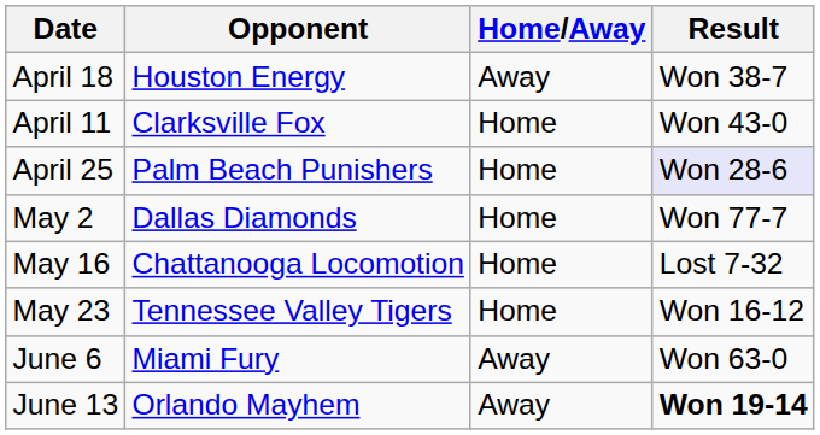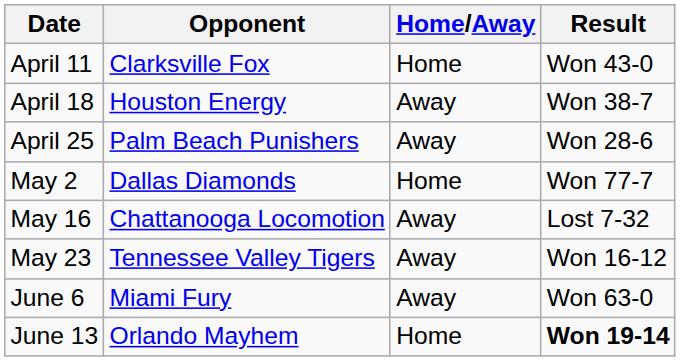rows swapped: April 11 <-> April 18
April 25 | Home/Away: Home -> Away
April 25 | Result: lavender background -> no background
May 16 | Home/Away: Home -> Away
May 23 | Home/Away: Home -> Away
June 13 | Home/Away: Away -> Home
